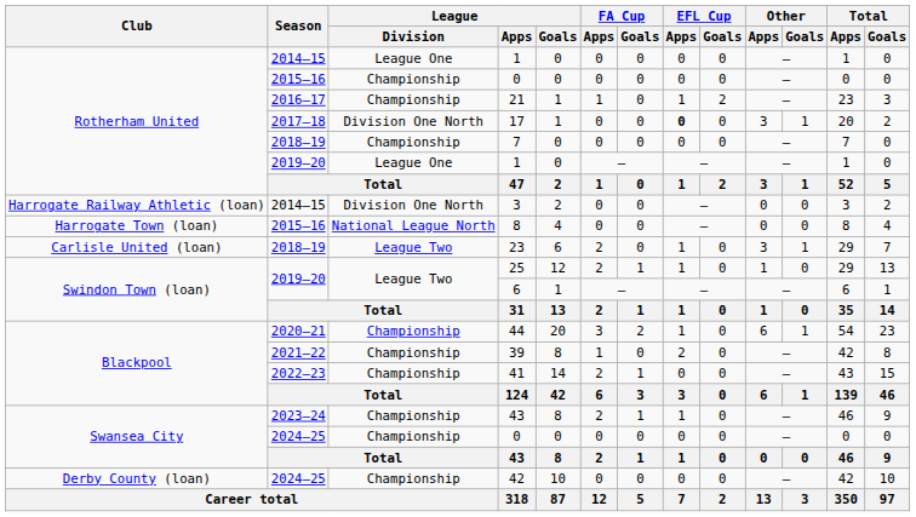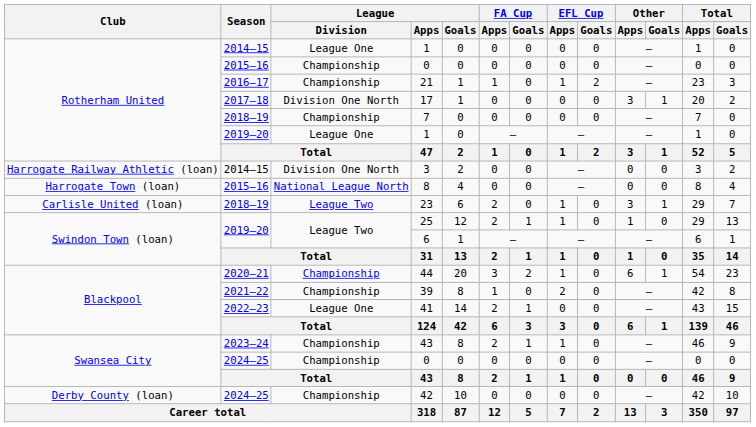17 | EFL Cup / Apps: bold -> normal
41 | League / Division: Championship -> League One
